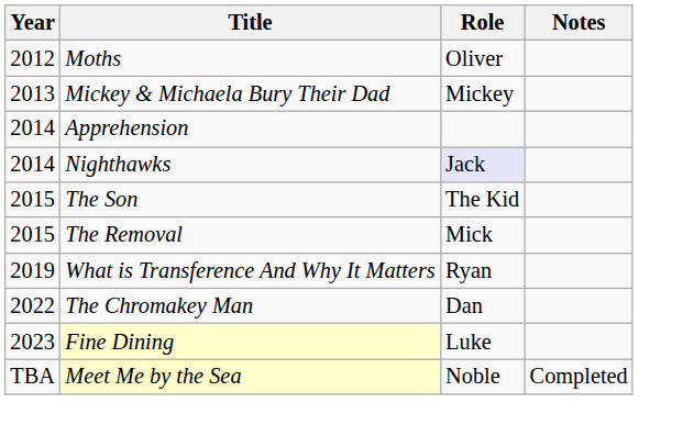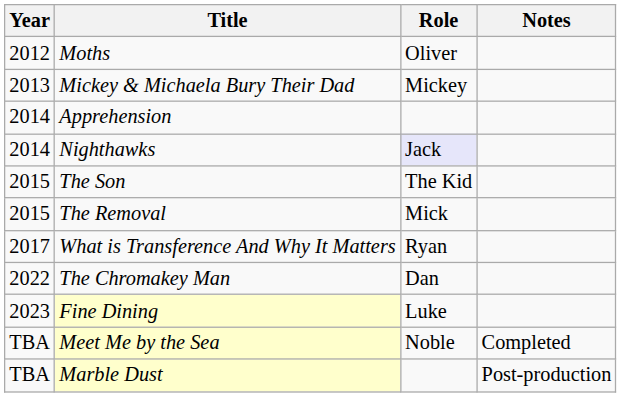What is Transference And Why It Matters | Year: 2019 -> 2017
+ row: TBA | Marble Dust | Post-production
